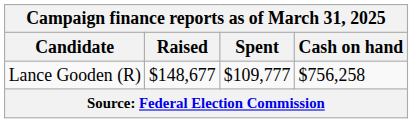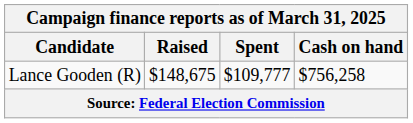Lance Gooden (R) | Raised: $148,677 -> $148,675
